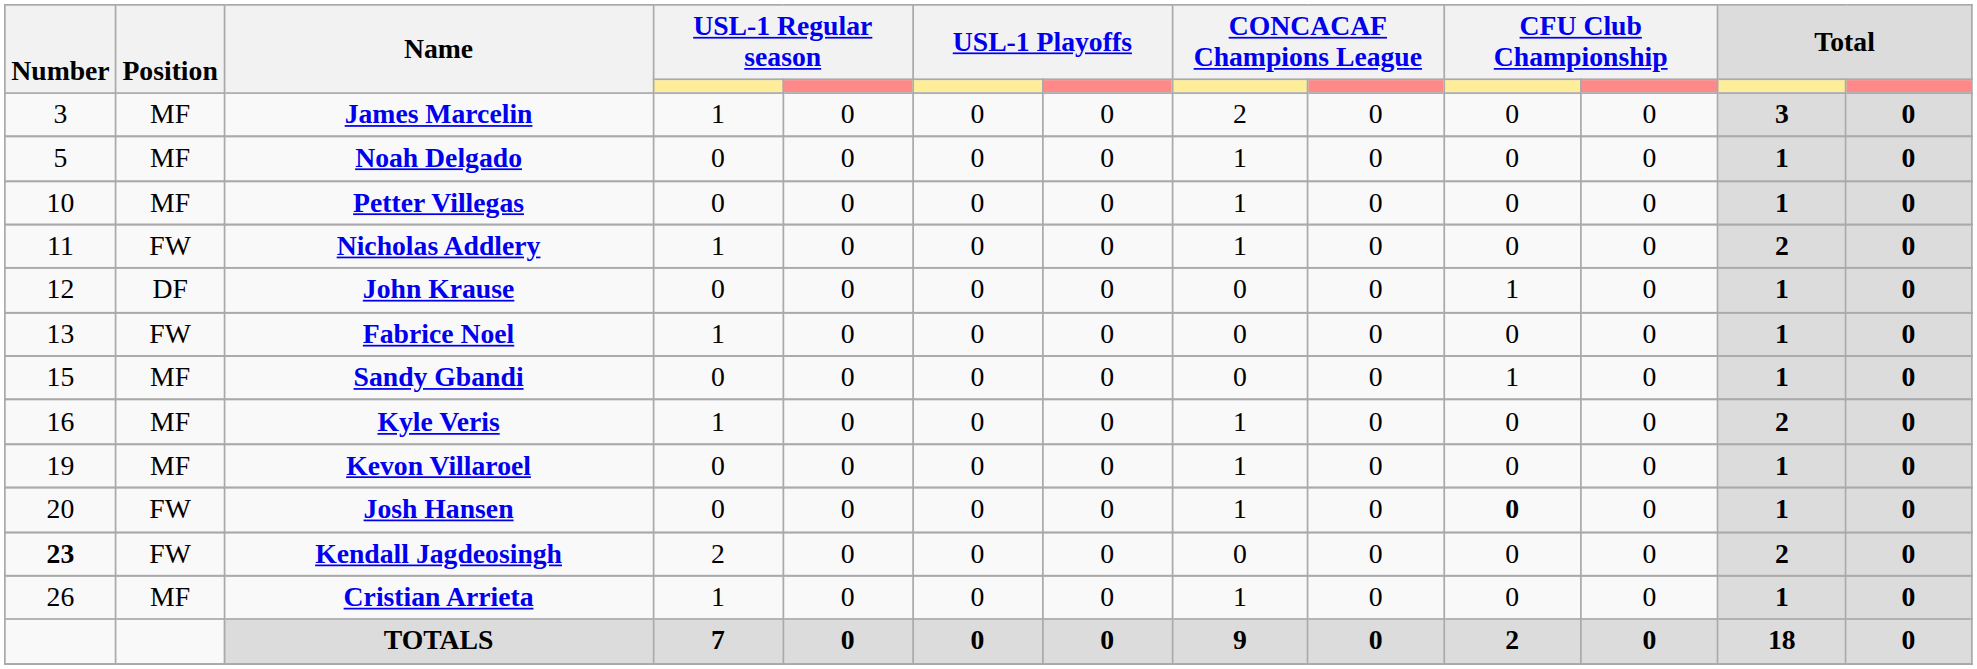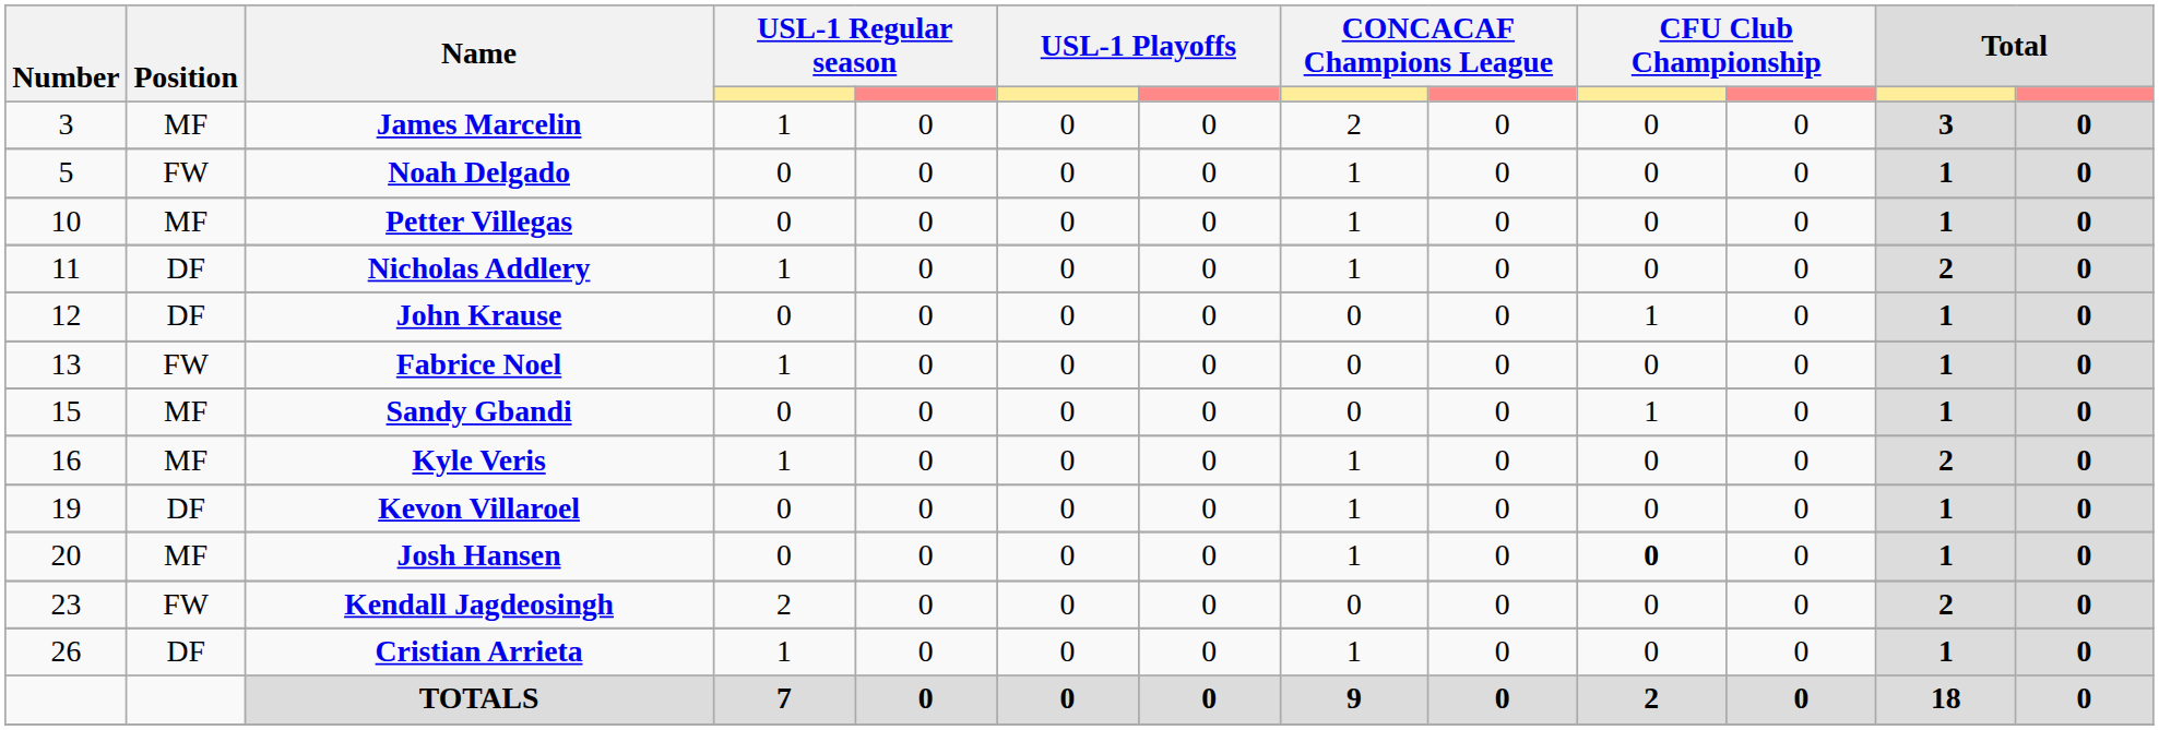Noah Delgado | Position: MF -> FW
Nicholas Addlery | Position: FW -> DF
Kevon Villaroel | Position: MF -> DF
Josh Hansen | Position: FW -> MF
Kendall Jagdeosingh | Number: bold -> normal
Cristian Arrieta | Position: MF -> DF
